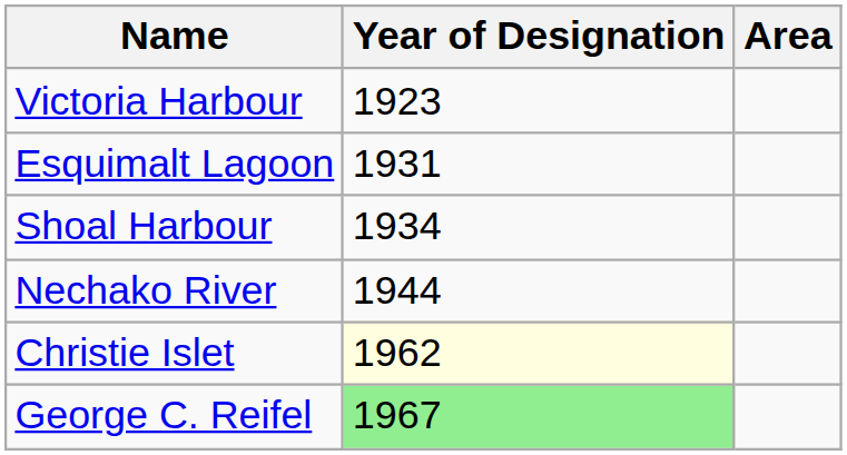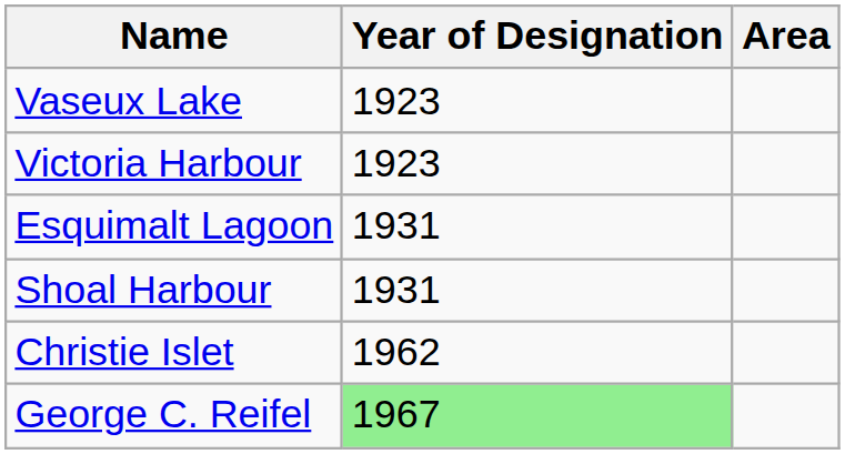+ row: Vaseux Lake | 1923
Shoal Harbour | Year of Designation: 1934 -> 1931
- row: Nechako River | 1944
Christie Islet | Year of Designation: lightyellow background -> no background
